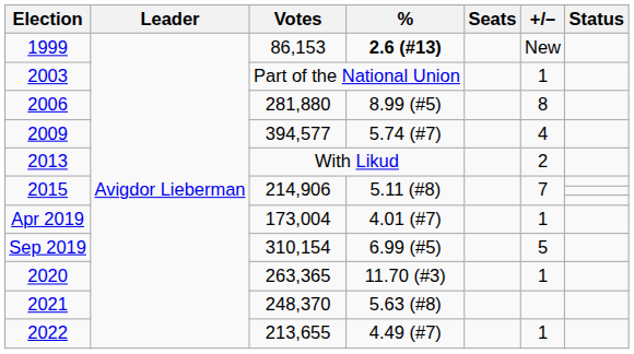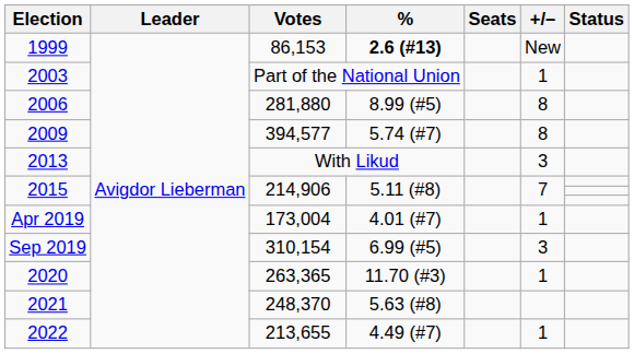2009 | +/–: 4 -> 8
2013 | +/–: 2 -> 3
Sep 2019 | +/–: 5 -> 3
